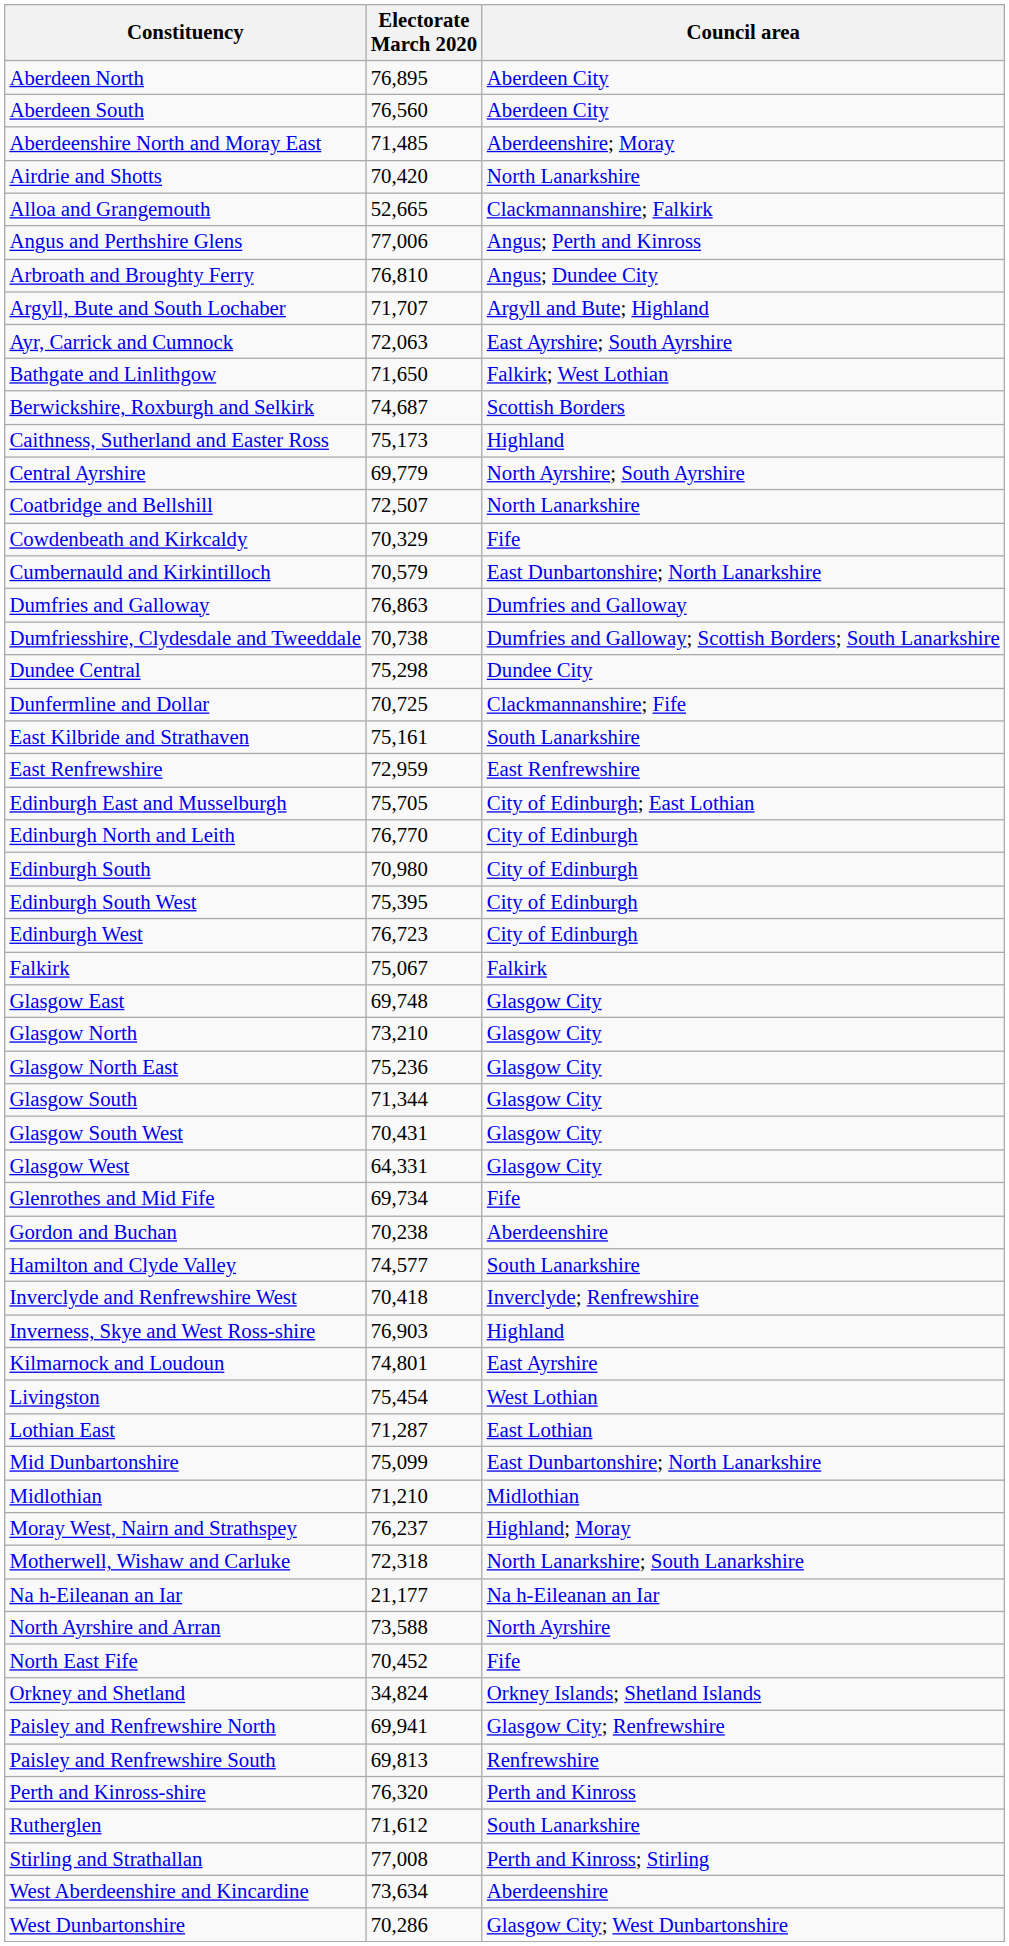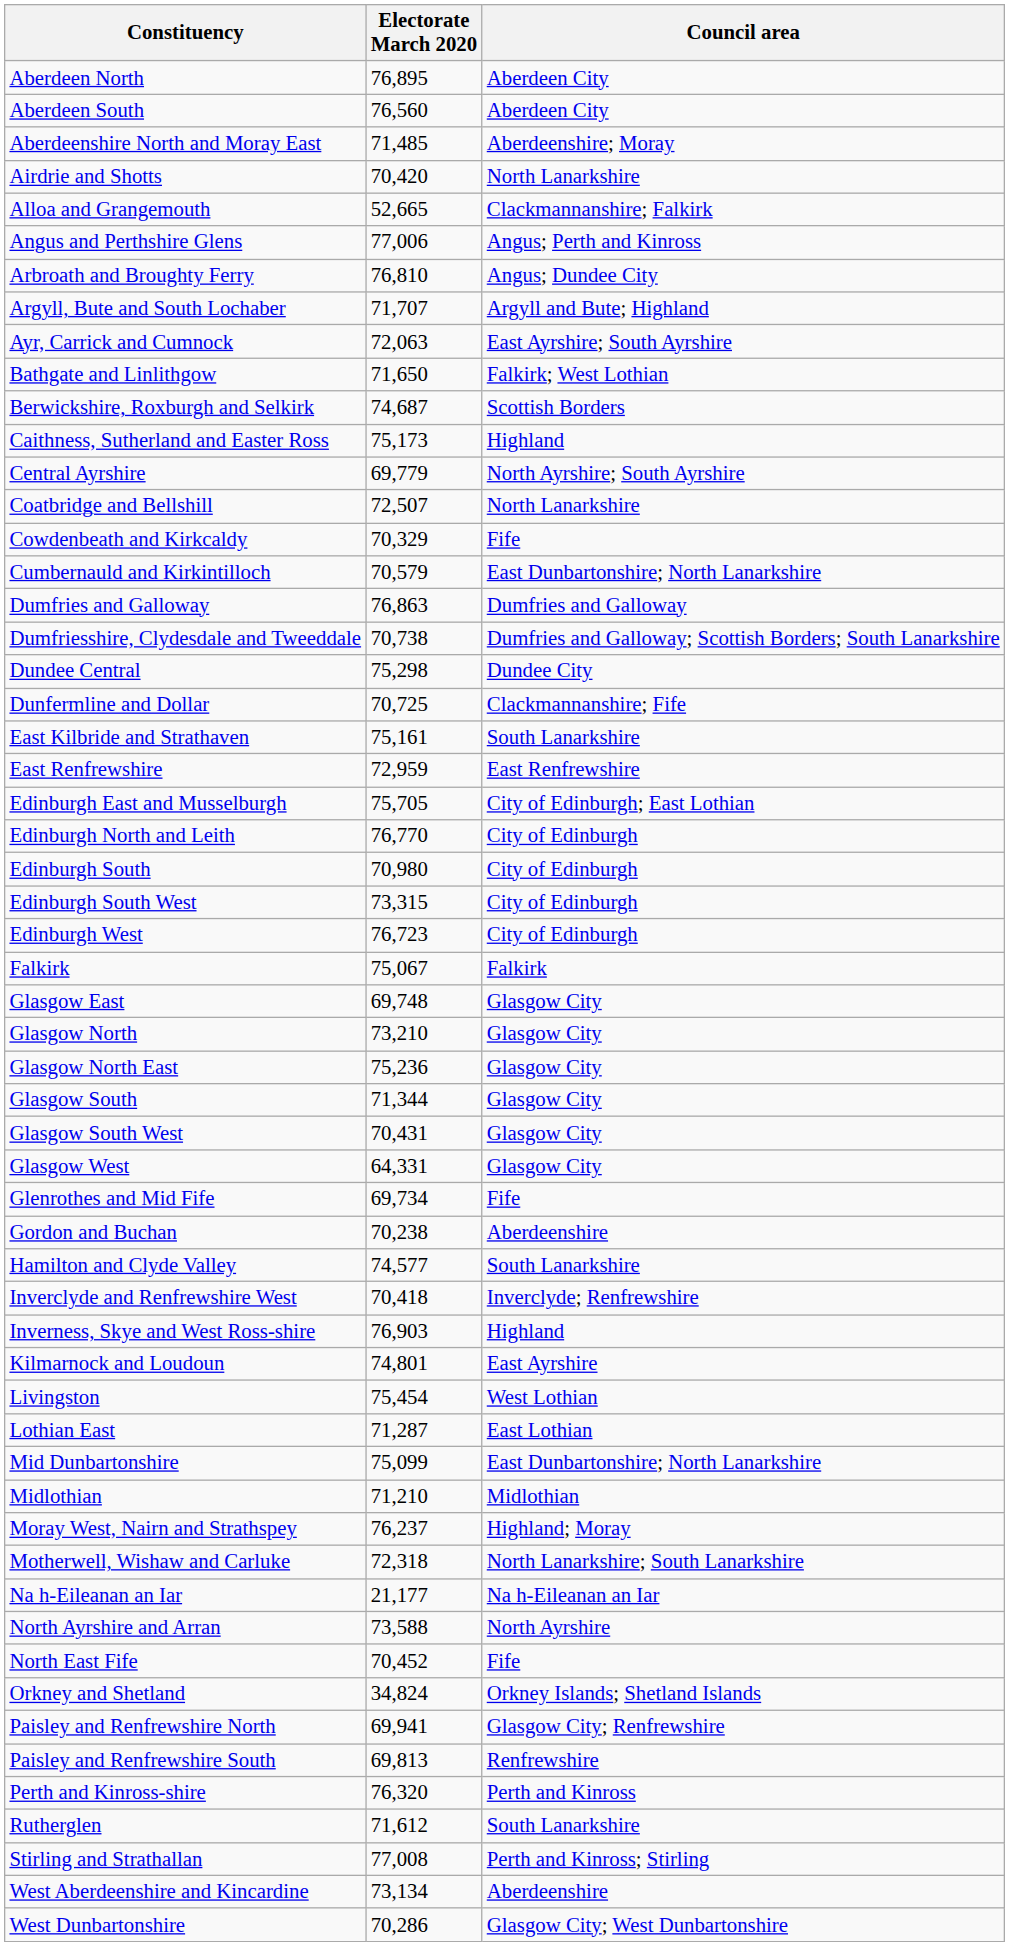Edinburgh South West | Electorate March 2020: 75,395 -> 73,315
West Aberdeenshire and Kincardine | Electorate March 2020: 73,634 -> 73,134
